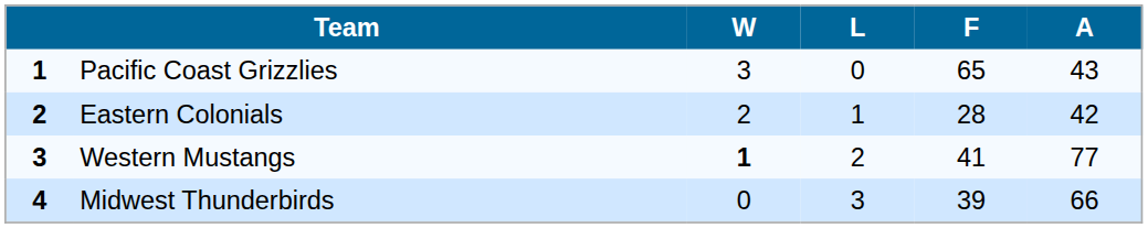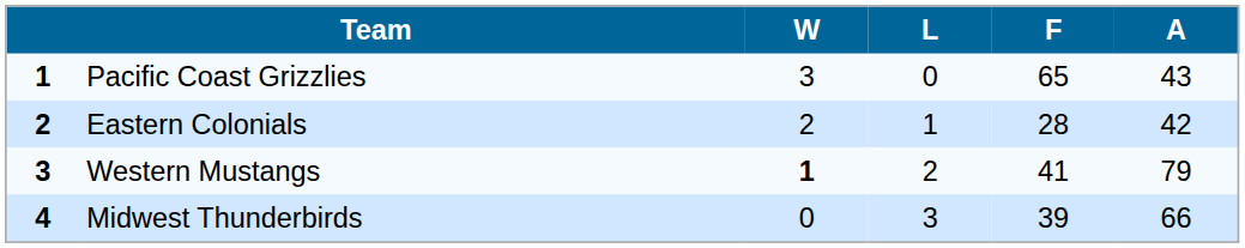Western Mustangs | A: 77 -> 79
